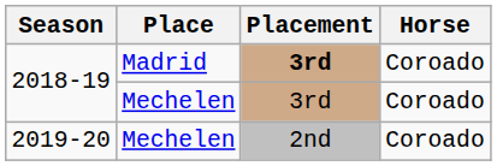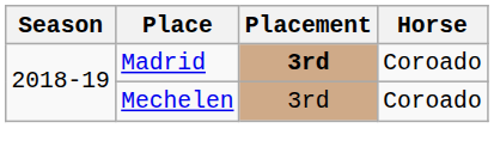- row: 2019-20 | Mechelen | 2nd | Coroado
